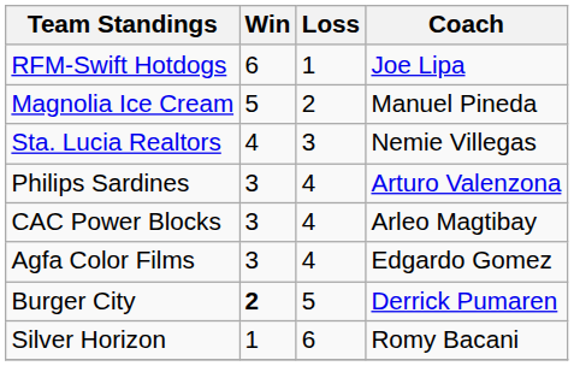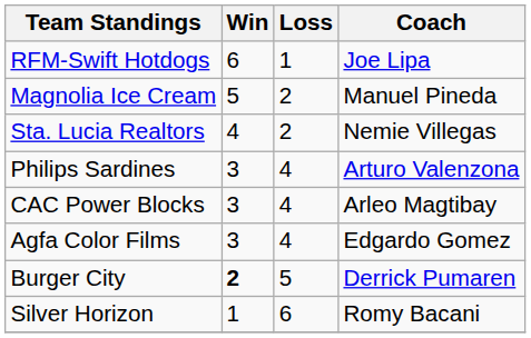Sta. Lucia Realtors | Loss: 3 -> 2
